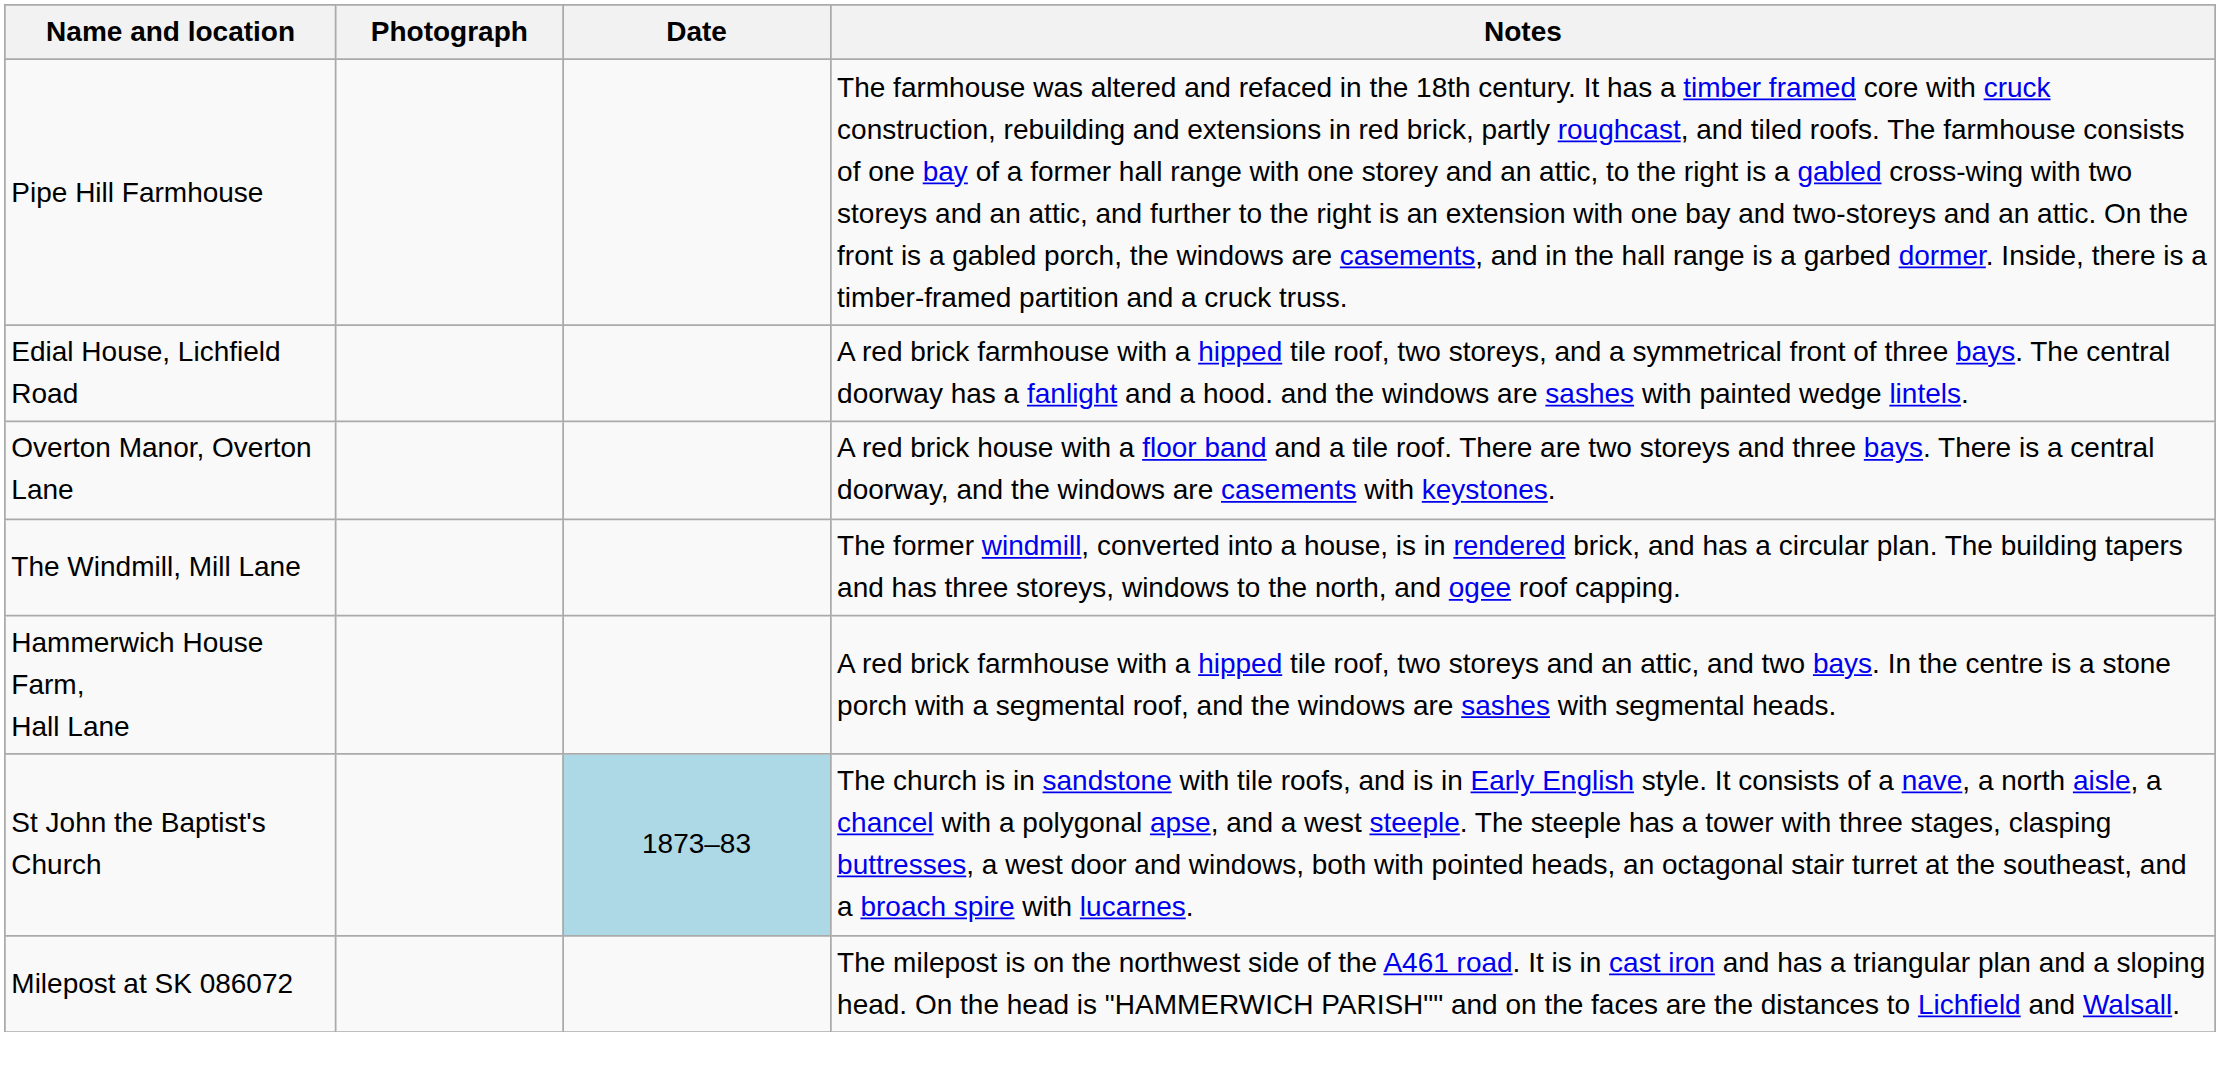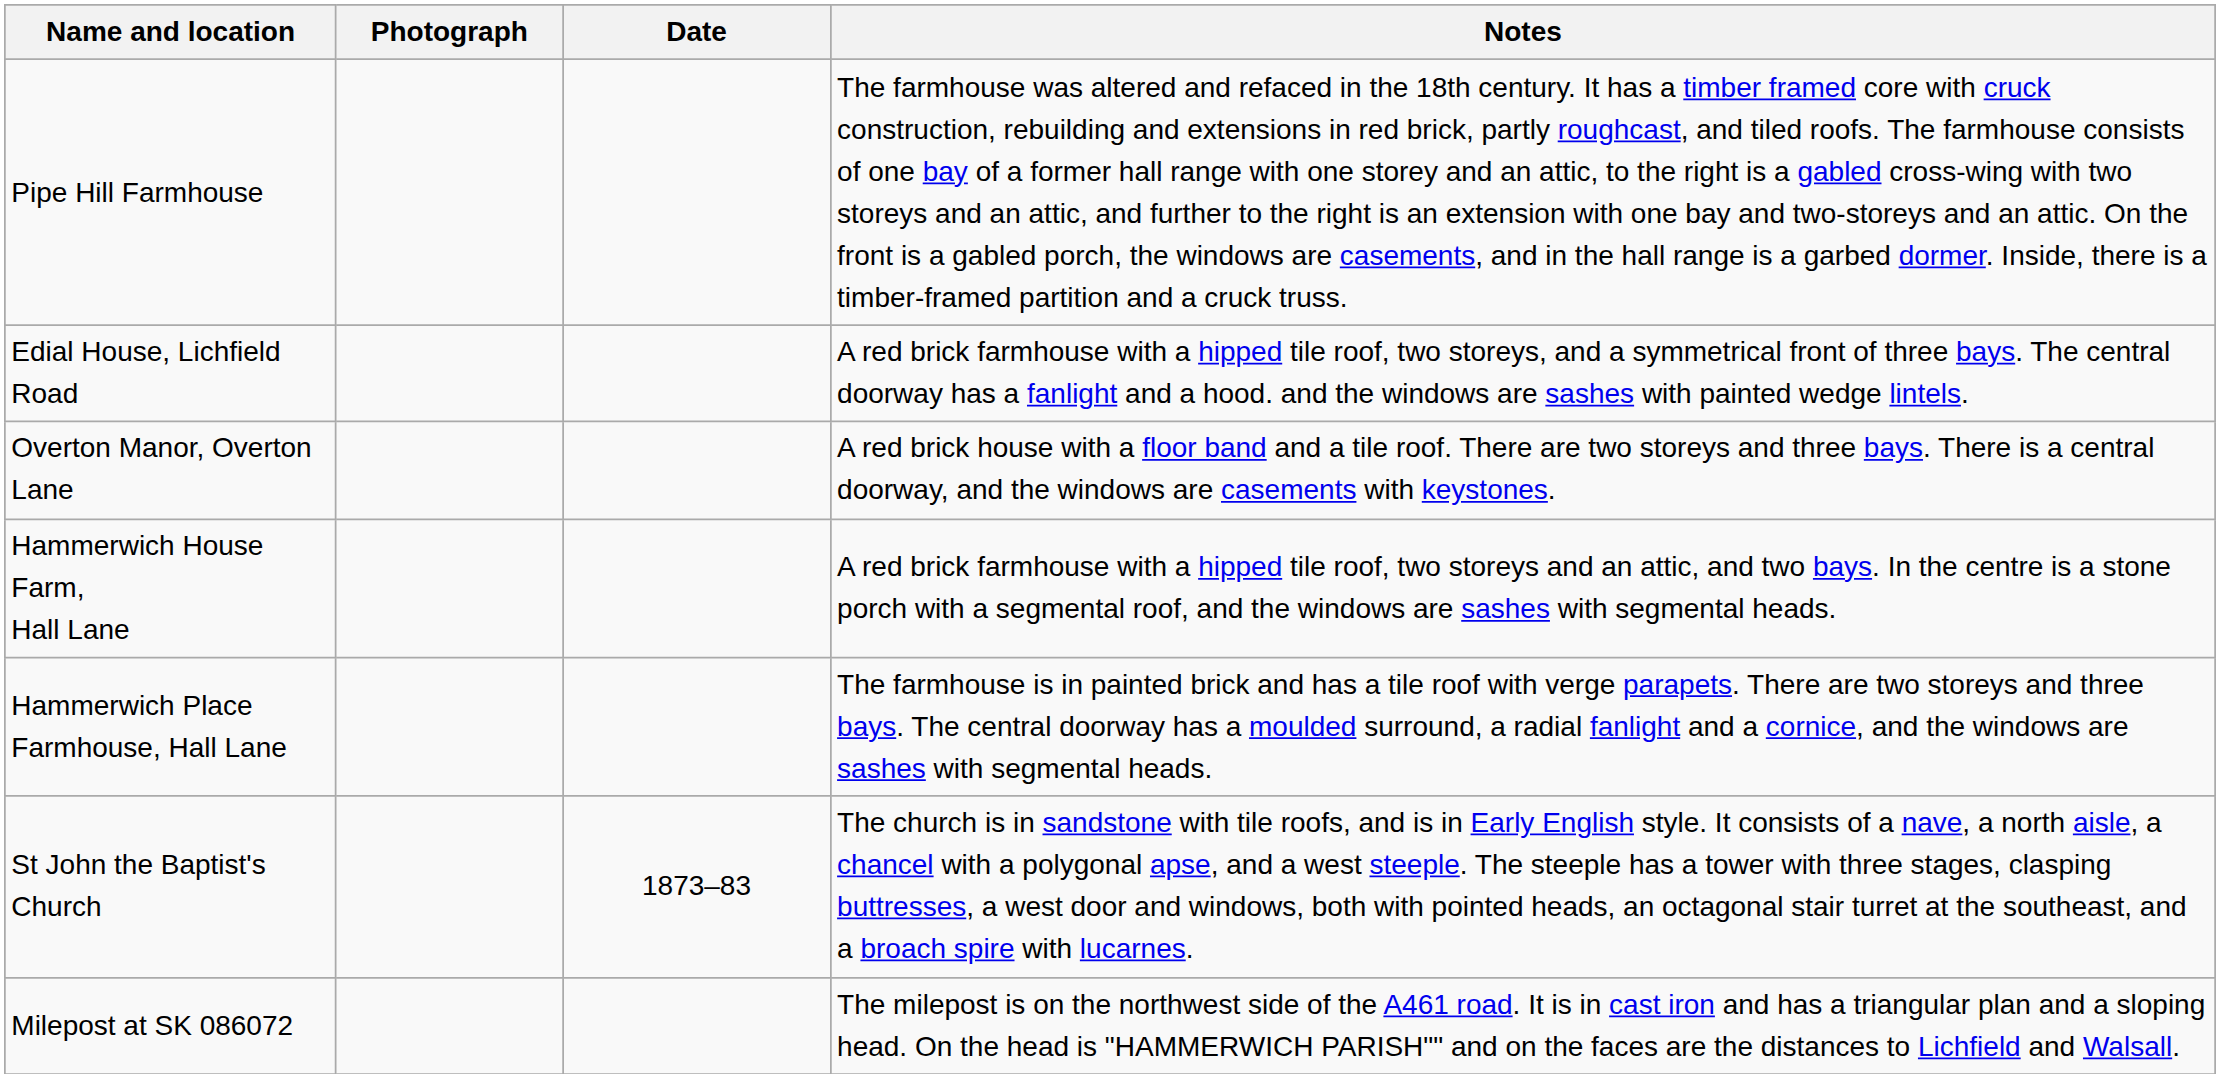- row: The Windmill, Mill Lane | The former windmill, converted into a house, is in rendered brick, and has a circular plan. The building tapers and has three storeys, windows to the north, and ogee roof capping.
+ row: Hammerwich Place Farmhouse, Hall Lane | The farmhouse is in painted brick and has a tile roof with verge parapets. There are two storeys and three bays. The central doorway has a moulded surround, a radial fanlight and a cornice, and the windows are sashes with segmental heads.
St John the Baptist's Church | Date: lightblue background -> no background
